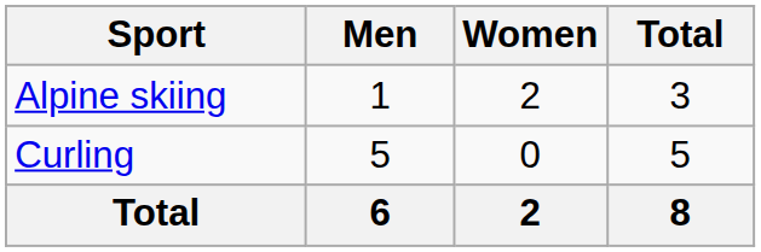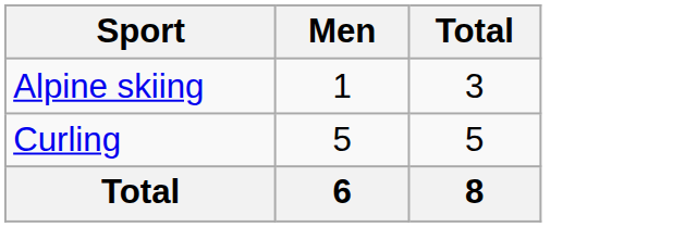- column: Women | 2 | 0 | 2
